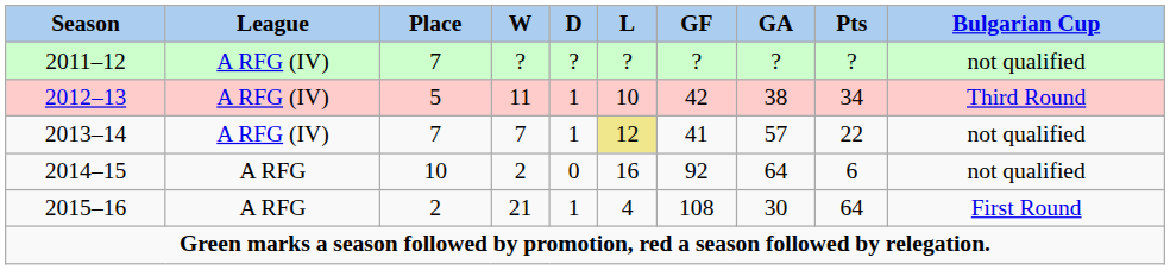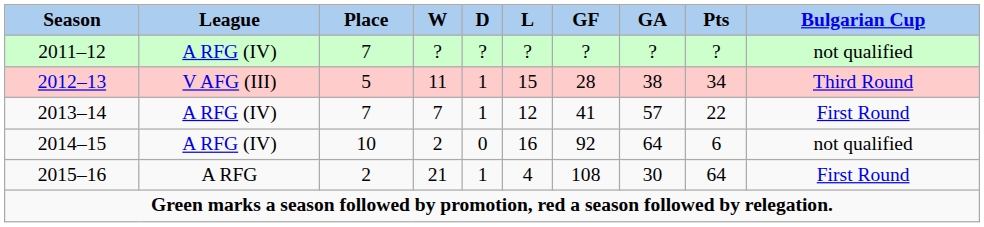2012–13 | League: A RFG (IV) -> V AFG (III)
2012–13 | L: 10 -> 15
2012–13 | GF: 42 -> 28
2013–14 | L: khaki background -> no background
2013–14 | Bulgarian Cup: not qualified -> First Round
2014–15 | League: A RFG -> A RFG (IV)
